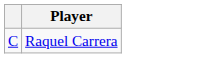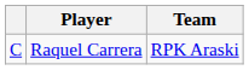+ column: Team | RPK Araski
